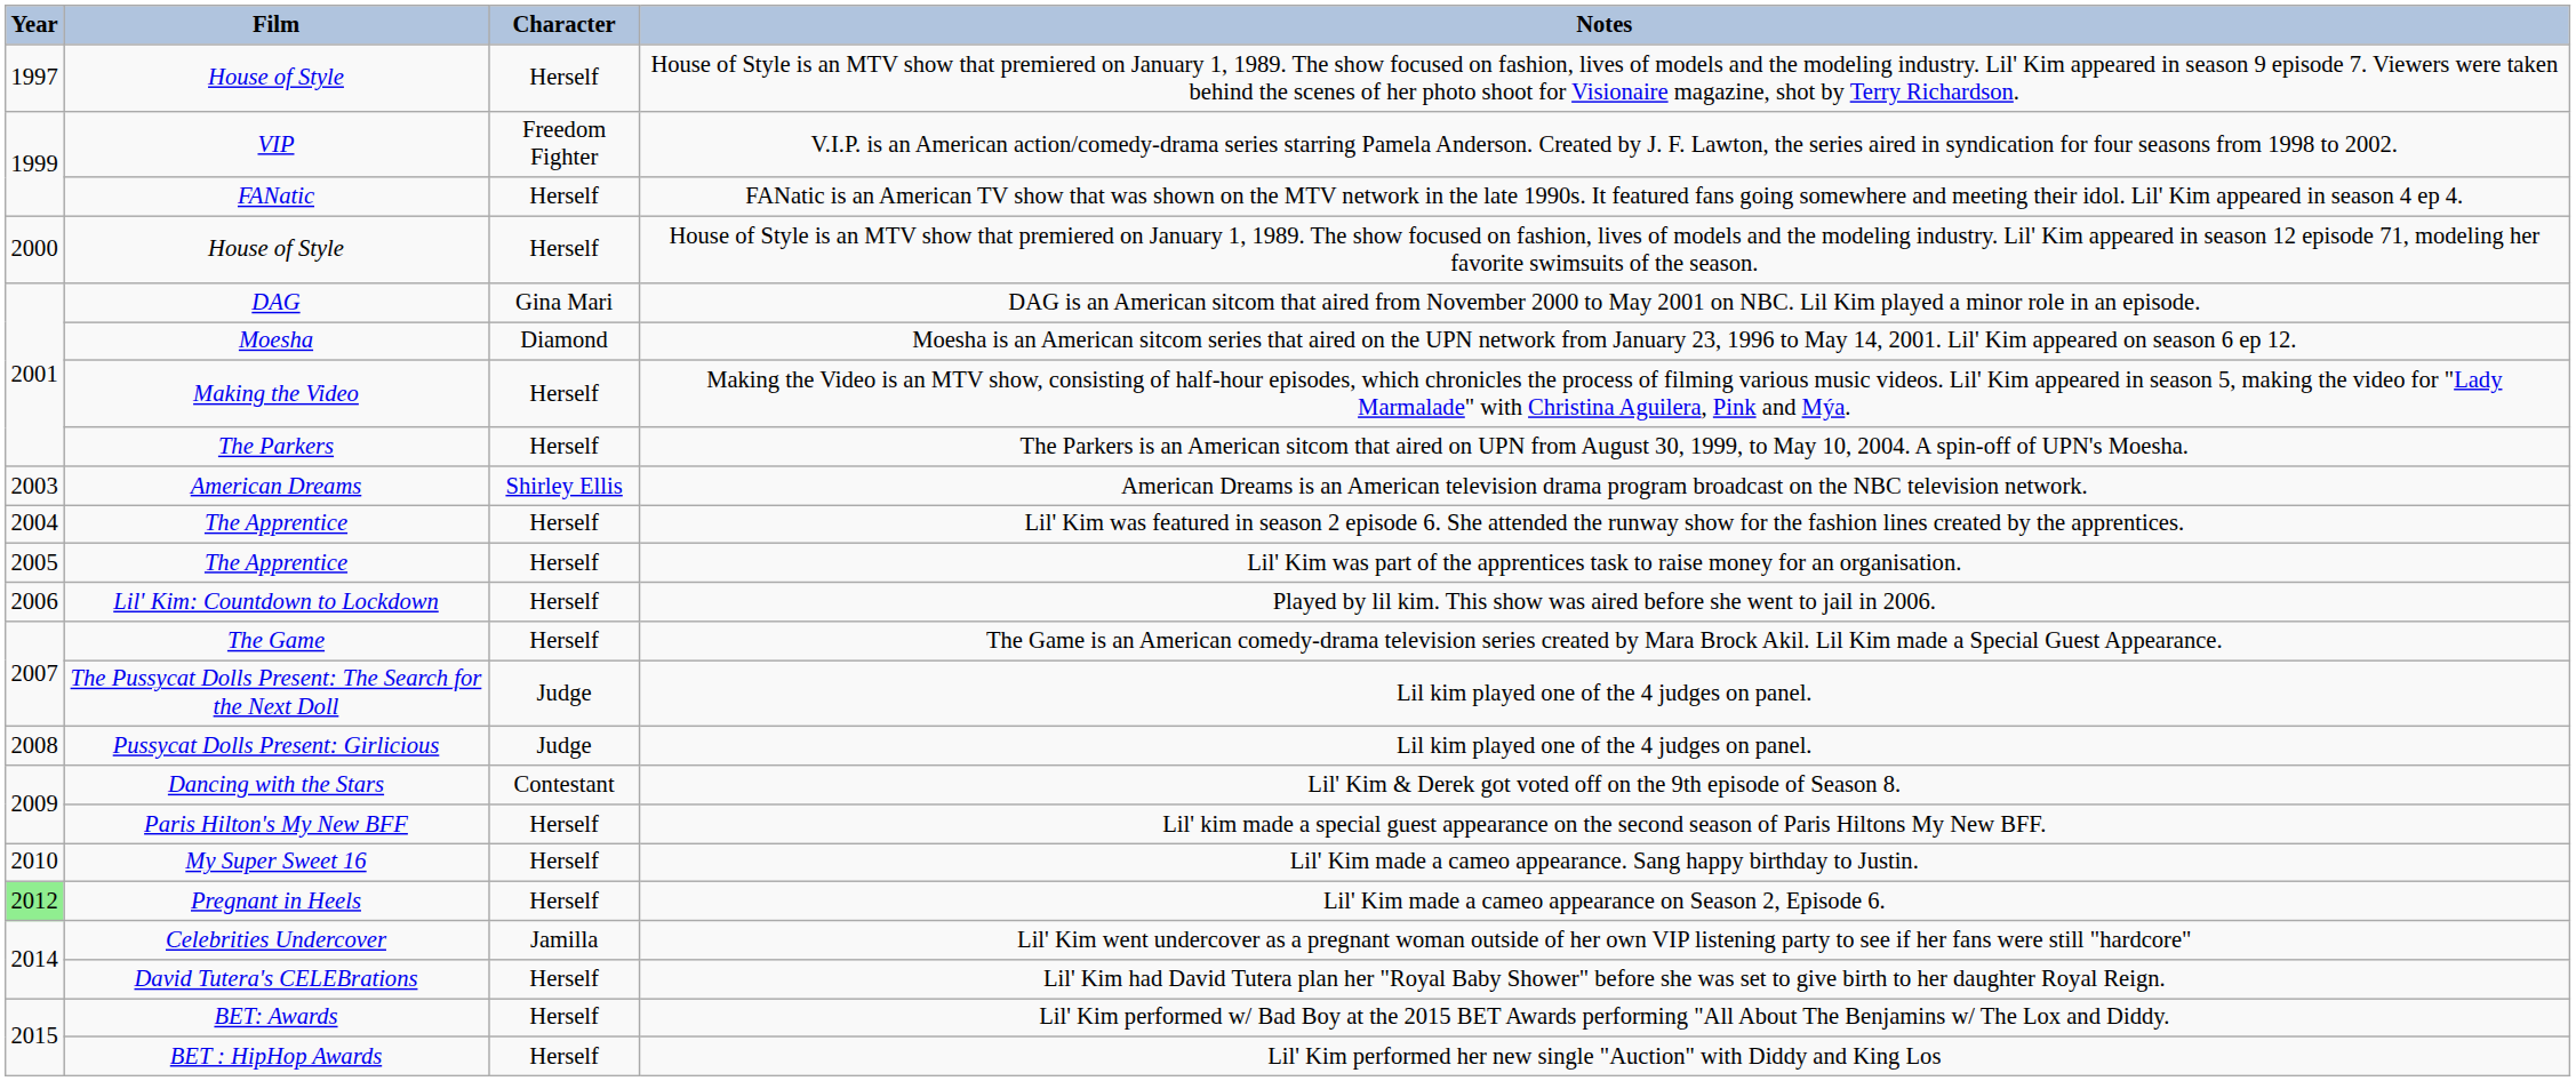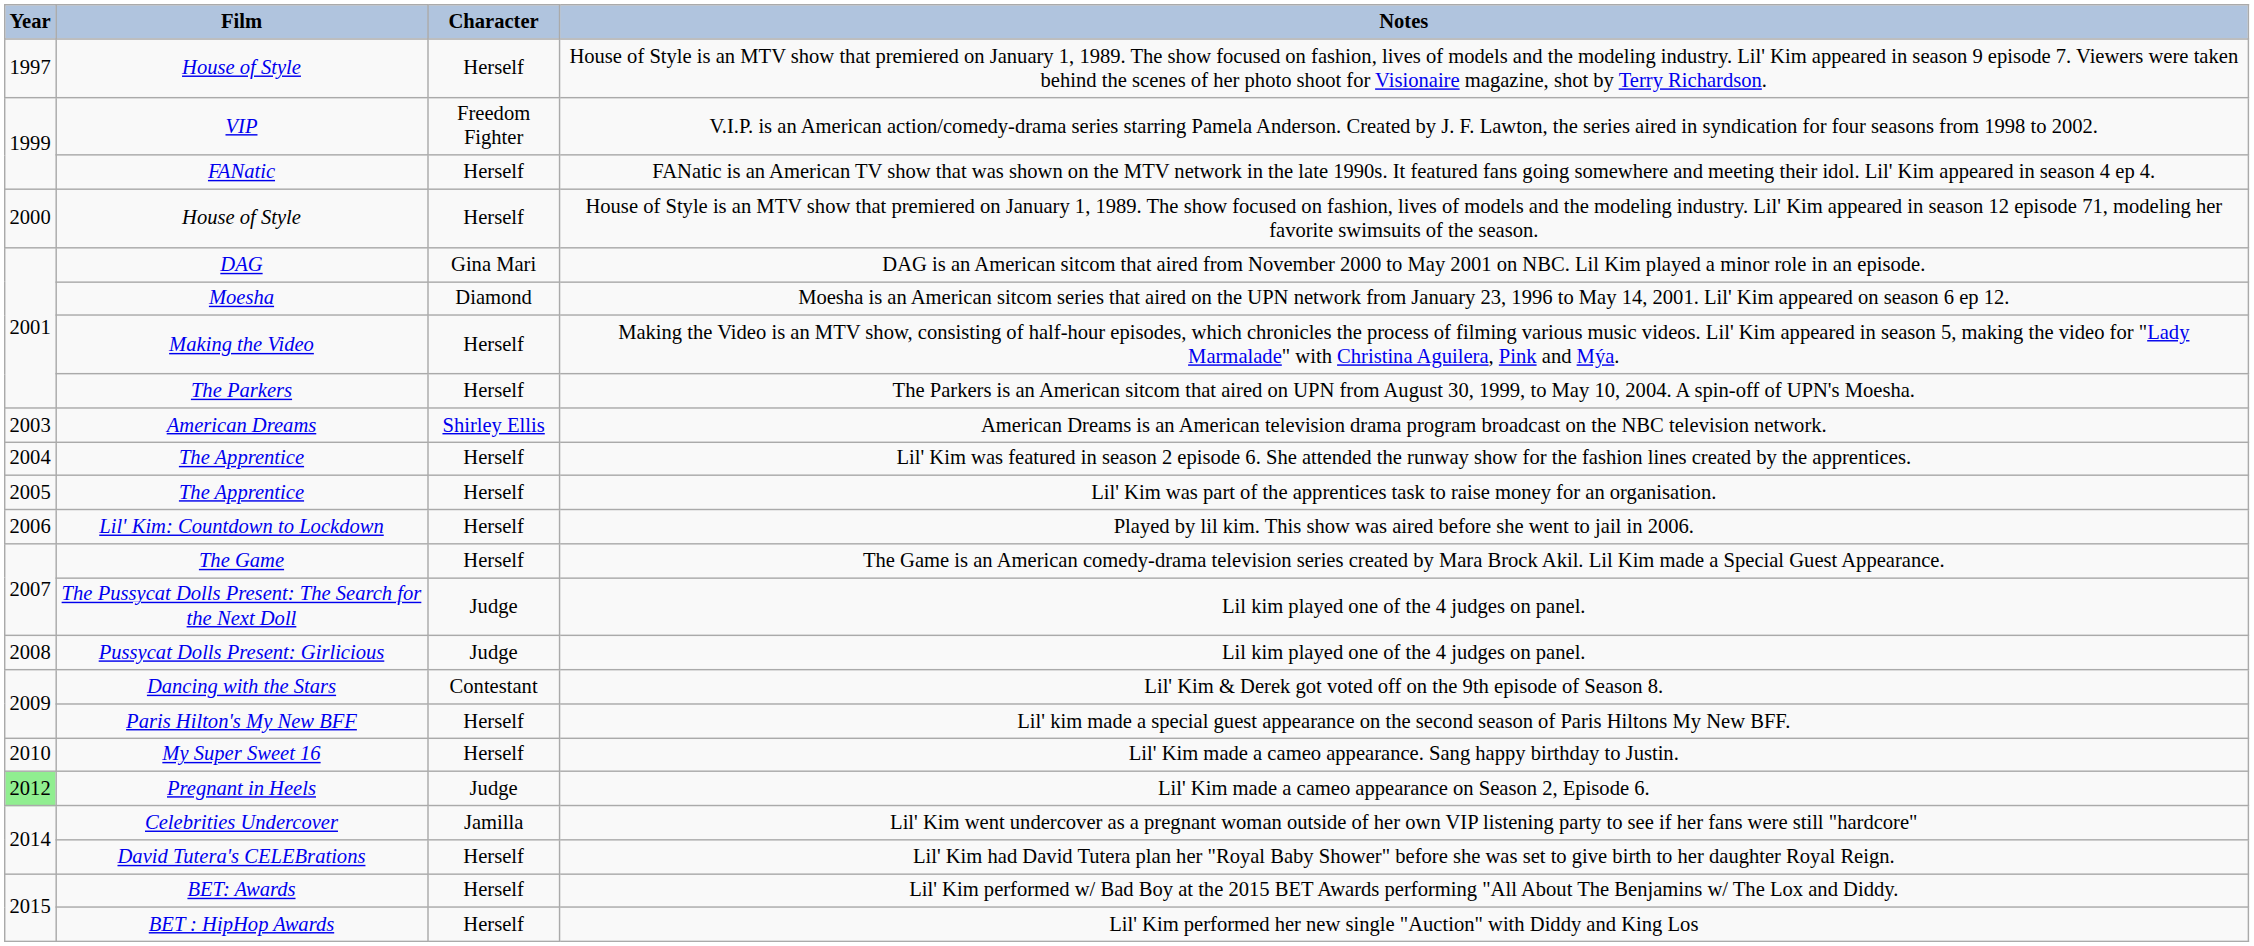Lil' Kim made a cameo appearance on Season 2, Episode 6. | Character: Herself -> Judge
